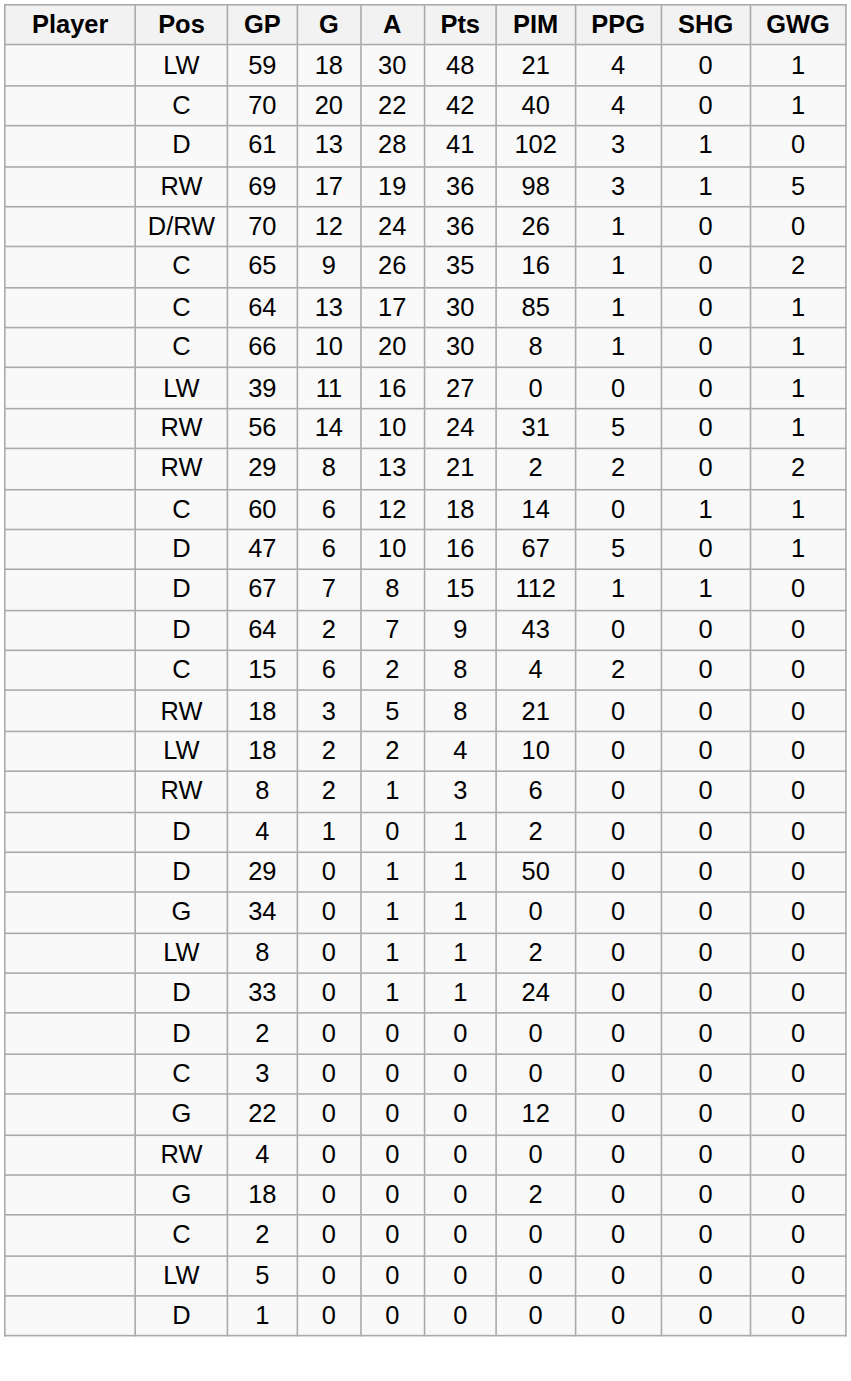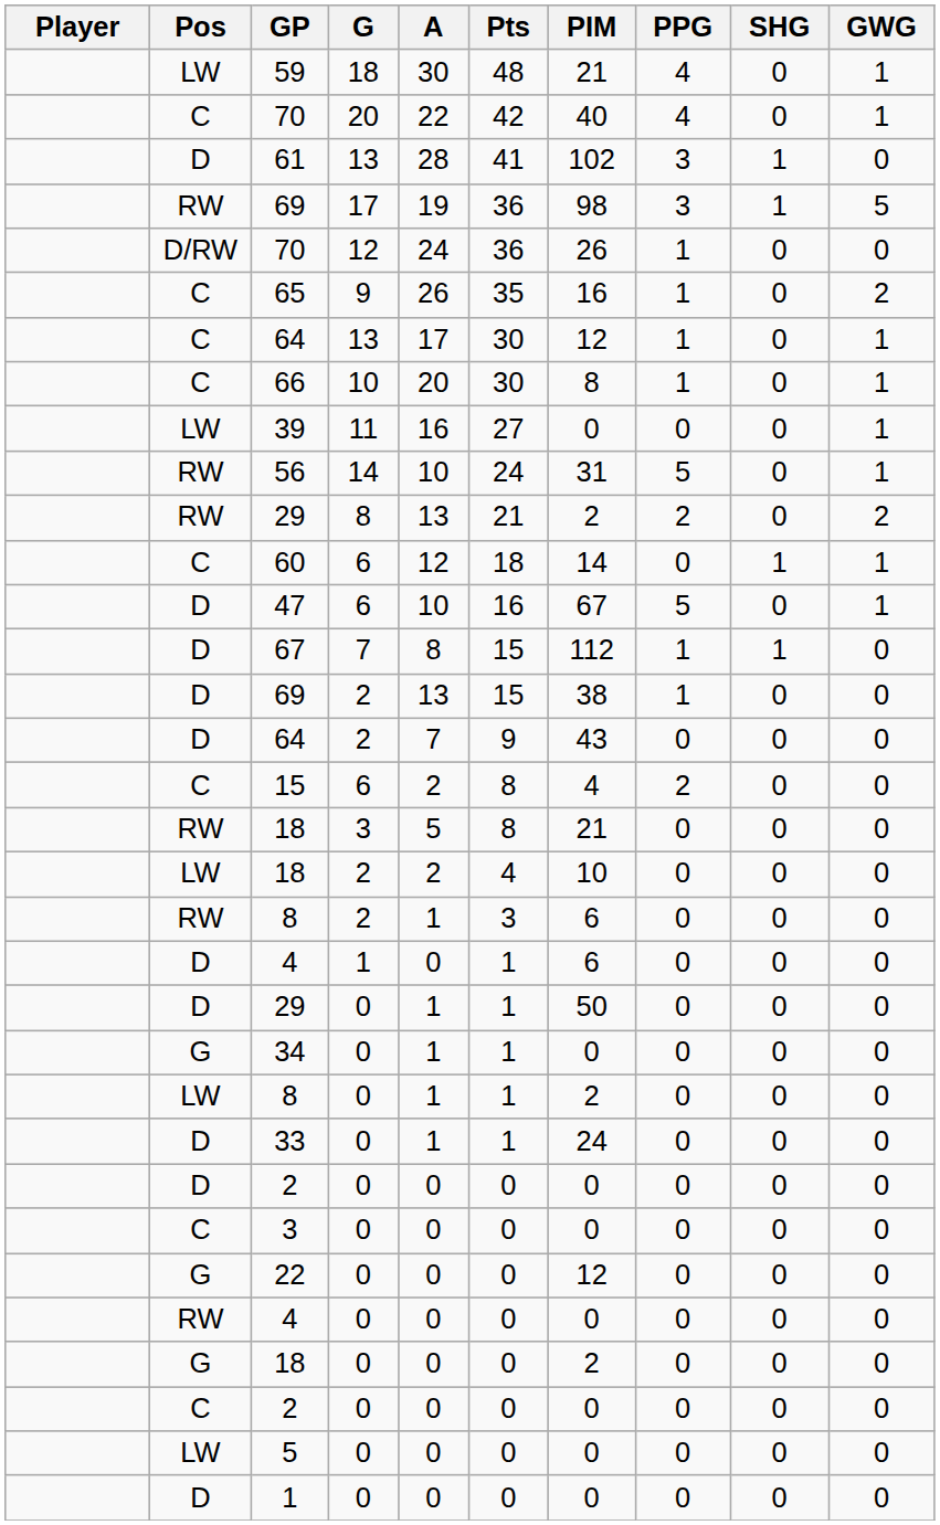C / 64 | PIM: 85 -> 12
+ row: D | 69 | 2 | 13 | 15 | 38 | 1 | 0 | 0
D / 4 | PIM: 2 -> 6
